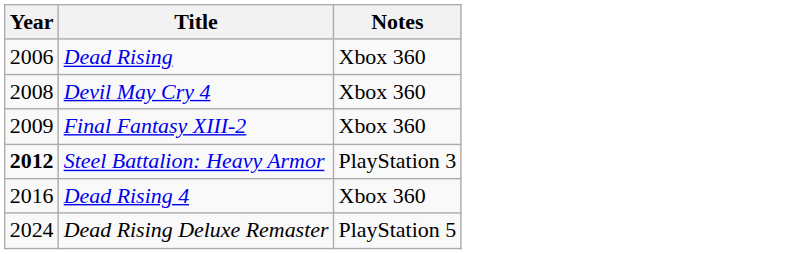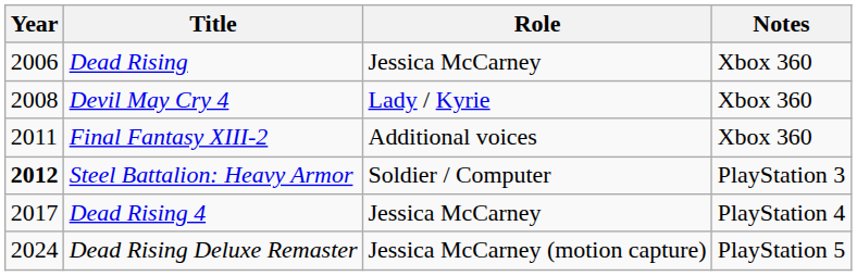+ column: Role | Jessica McCarney | Lady / Kyrie | Additional voices | Soldier / Computer | Jessica McCarney | Jessica McCarney (motion capture)
Final Fantasy XIII-2 | Year: 2009 -> 2011
Dead Rising 4 | Year: 2016 -> 2017
Dead Rising 4 | Notes: Xbox 360 -> PlayStation 4
